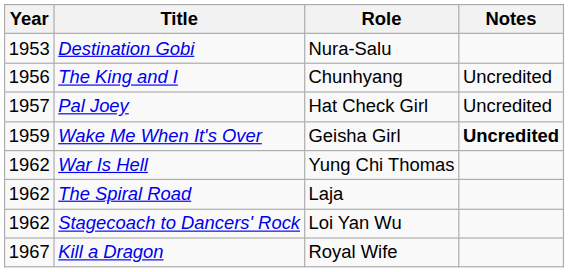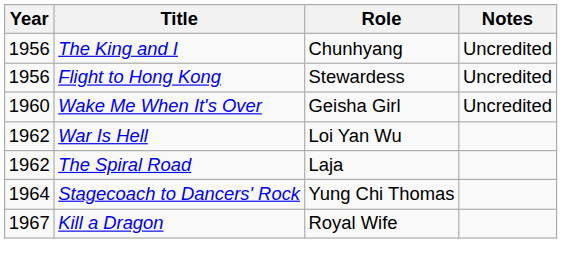- row: 1953 | Destination Gobi | Nura-Salu
+ row: 1956 | Flight to Hong Kong | Stewardess | Uncredited
- row: 1957 | Pal Joey | Hat Check Girl | Uncredited
Wake Me When It's Over | Year: 1959 -> 1960
Wake Me When It's Over | Notes: bold -> normal
War Is Hell | Role: Yung Chi Thomas -> Loi Yan Wu
Stagecoach to Dancers' Rock | Year: 1962 -> 1964
Stagecoach to Dancers' Rock | Role: Loi Yan Wu -> Yung Chi Thomas
